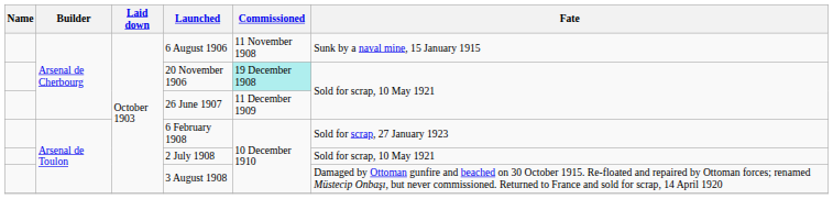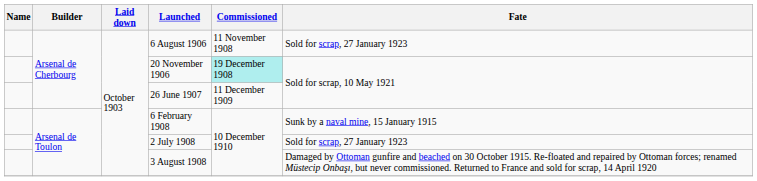6 August 1906 | Fate: Sunk by a naval mine, 15 January 1915 -> Sold for scrap, 27 January 1923
6 February 1908 | Fate: Sold for scrap, 27 January 1923 -> Sunk by a naval mine, 15 January 1915
2 July 1908 | Fate: Sold for scrap, 10 May 1921 -> Sold for scrap, 27 January 1923
